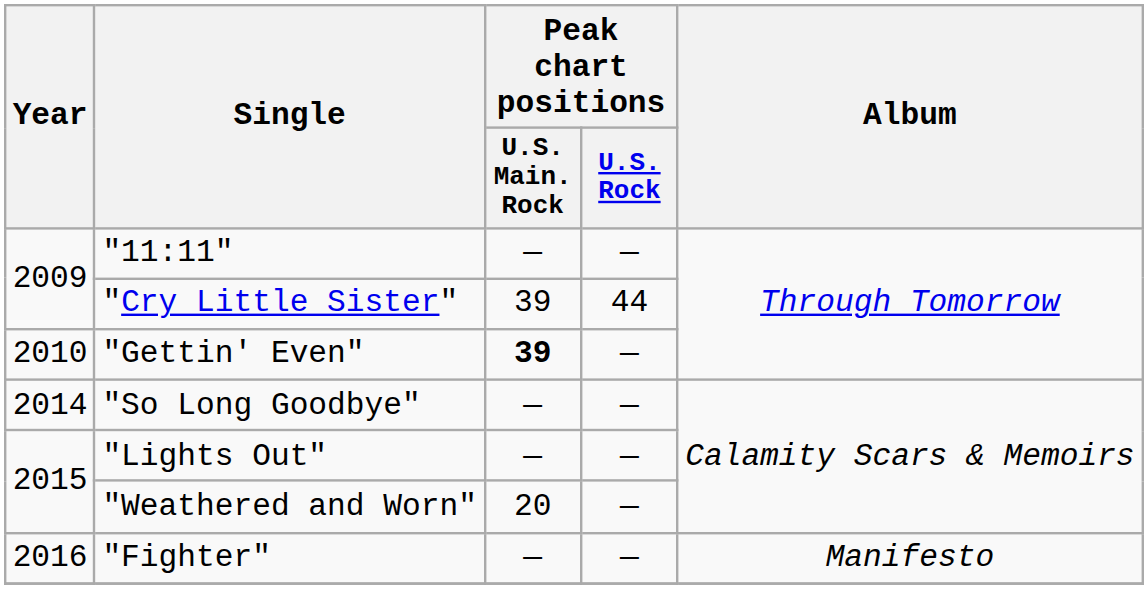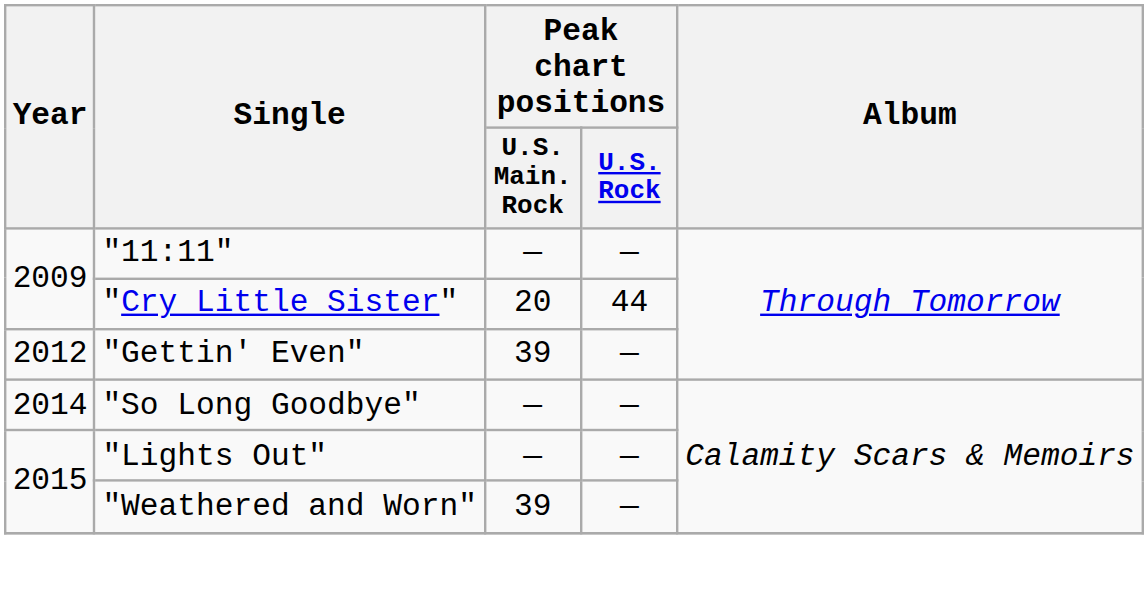"Cry Little Sister" | Peak chart positions / U.S. Main. Rock: 39 -> 20
"Gettin' Even" | Year: 2010 -> 2012
"Gettin' Even" | Peak chart positions / U.S. Main. Rock: bold -> normal
"Weathered and Worn" | Peak chart positions / U.S. Main. Rock: 20 -> 39
- row: 2016 | "Fighter" | — | — | Manifesto
